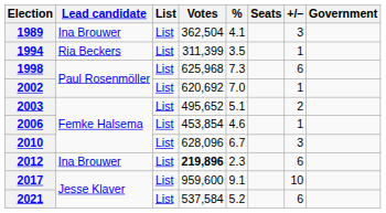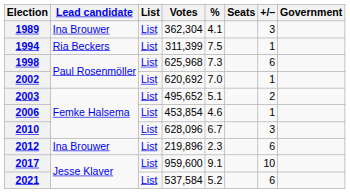1989 | Votes: 362,504 -> 362,304
1994 | %: 3.5 -> 7.5
2012 | Votes: bold -> normal
